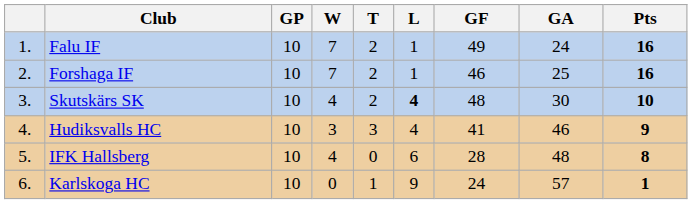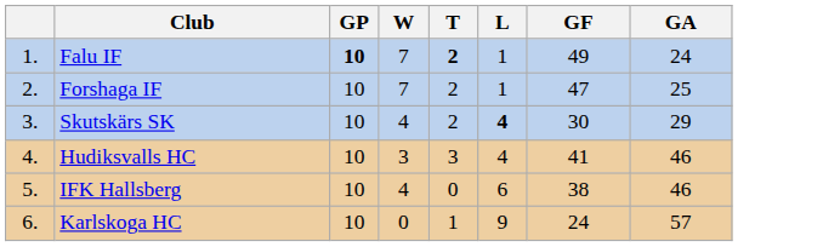- column: Pts | 16 | 16 | 10 | 9 | 8 | 1
Falu IF | GP: normal -> bold
Falu IF | T: normal -> bold
Forshaga IF | GF: 46 -> 47
Skutskärs SK | GF: 48 -> 30
Skutskärs SK | GA: 30 -> 29
IFK Hallsberg | GF: 28 -> 38
IFK Hallsberg | GA: 48 -> 46
